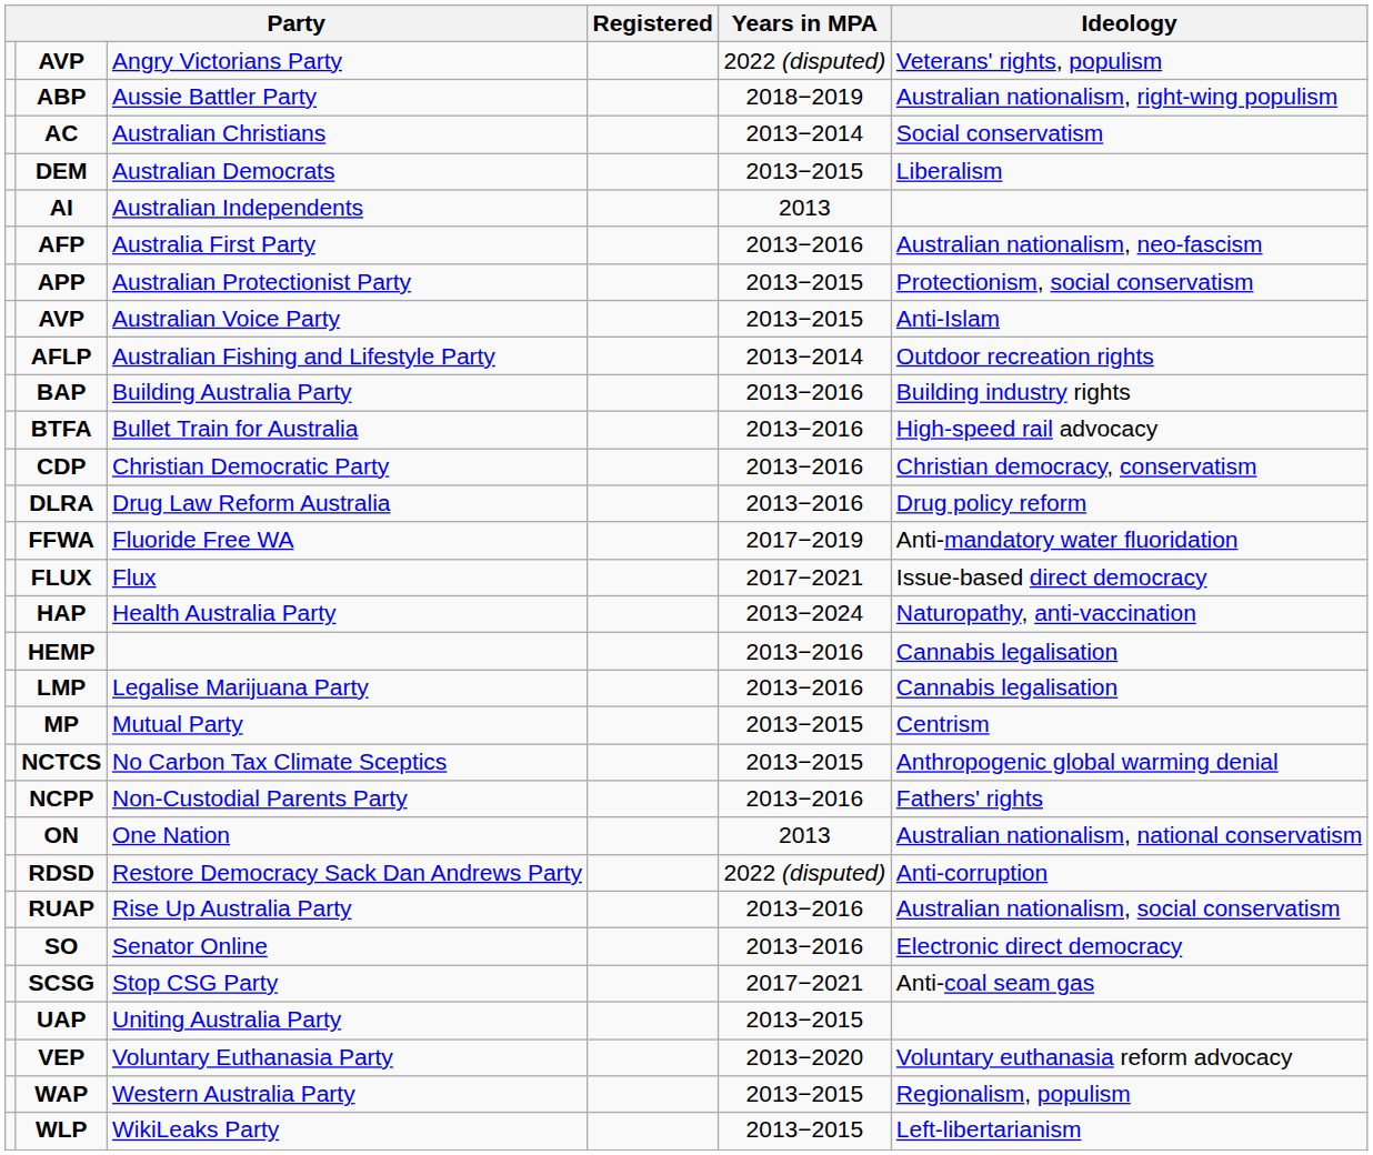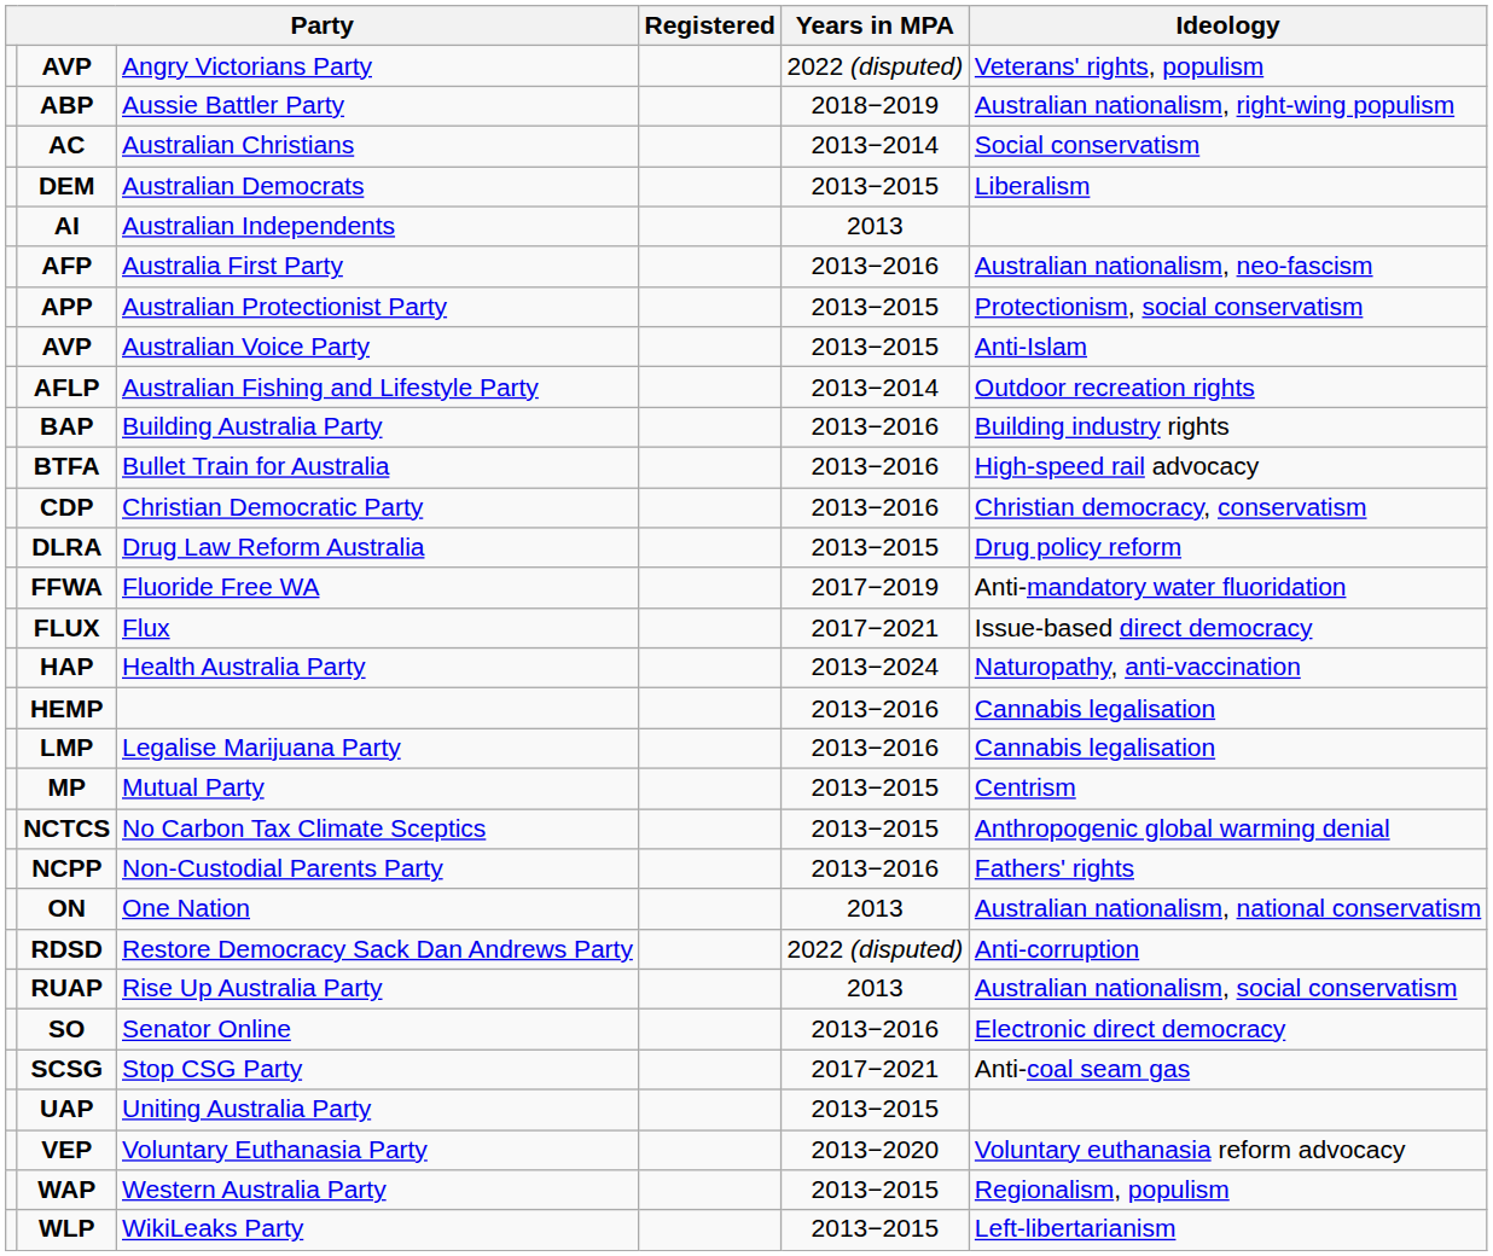Drug Law Reform Australia | Years in MPA: 2013−2016 -> 2013−2015
Rise Up Australia Party | Years in MPA: 2013−2016 -> 2013
